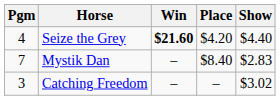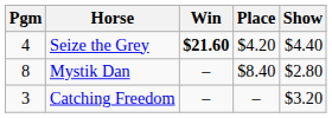Mystik Dan | Pgm: 7 -> 8
Mystik Dan | Show: $2.83 -> $2.80
Catching Freedom | Show: $3.02 -> $3.20
